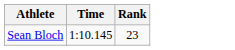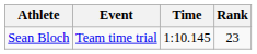+ column: Event | Team time trial
